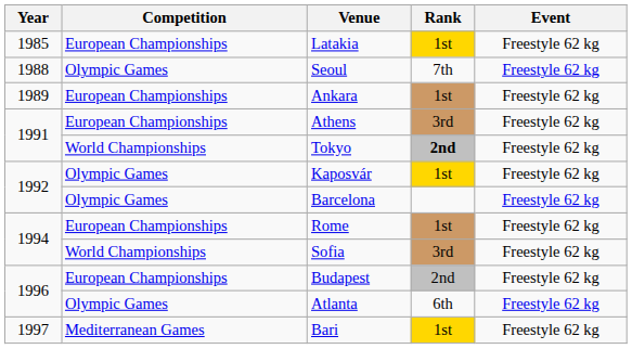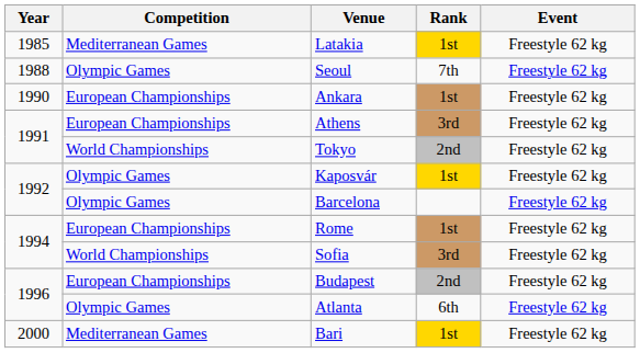Latakia | Competition: European Championships -> Mediterranean Games
Ankara | Year: 1989 -> 1990
Tokyo | Rank: bold -> normal
Bari | Year: 1997 -> 2000
